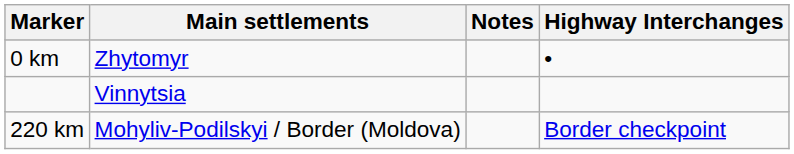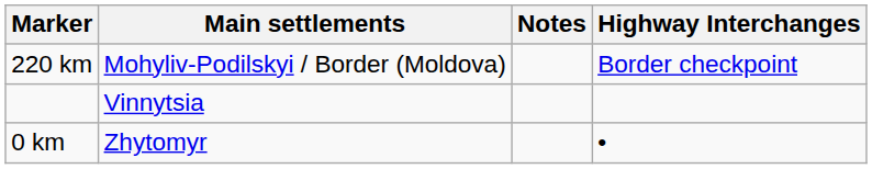rows swapped: 0 km <-> 220 km
